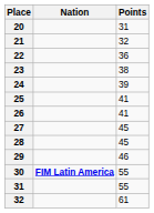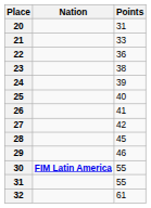21 | Points: 32 -> 33
25 | Points: 41 -> 40
27 | Points: 45 -> 42
